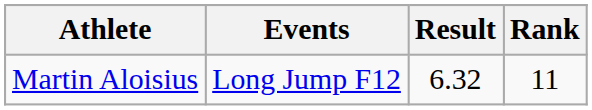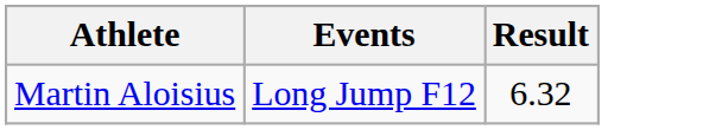- column: Rank | 11
